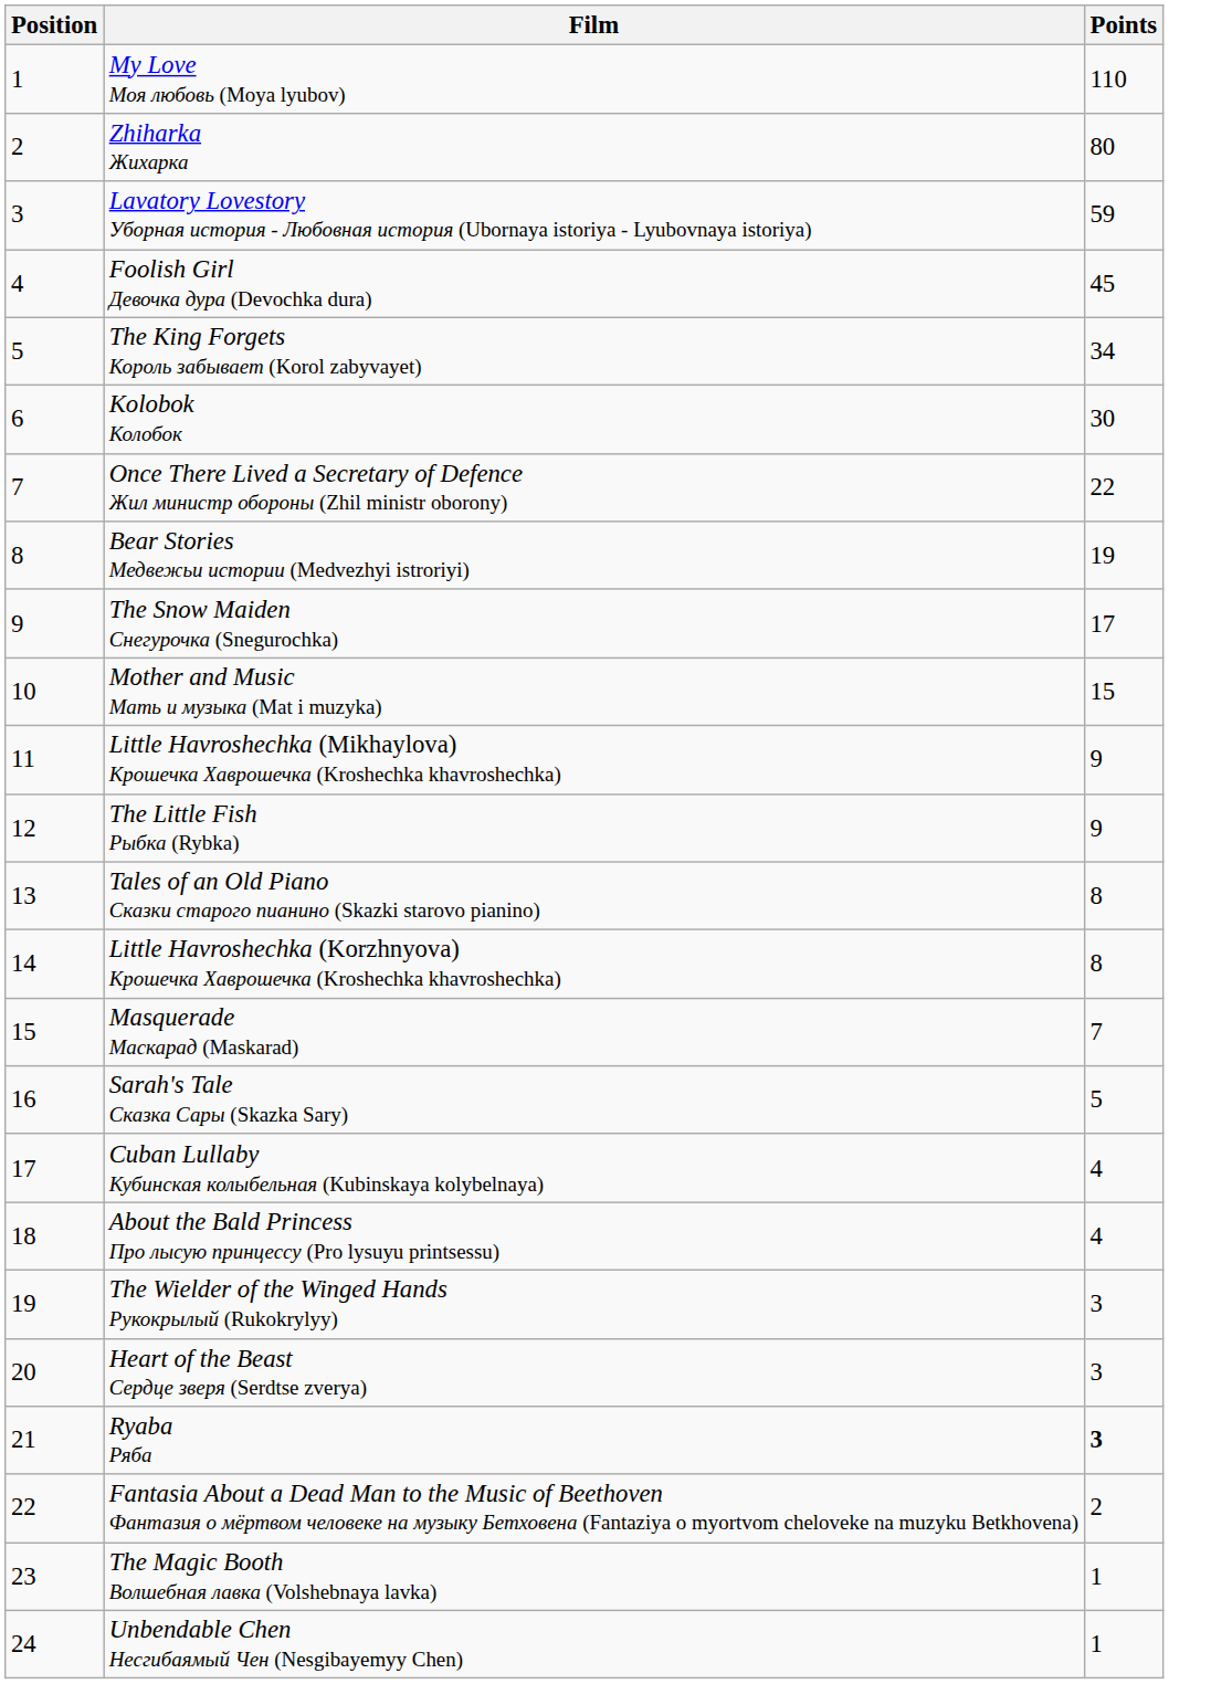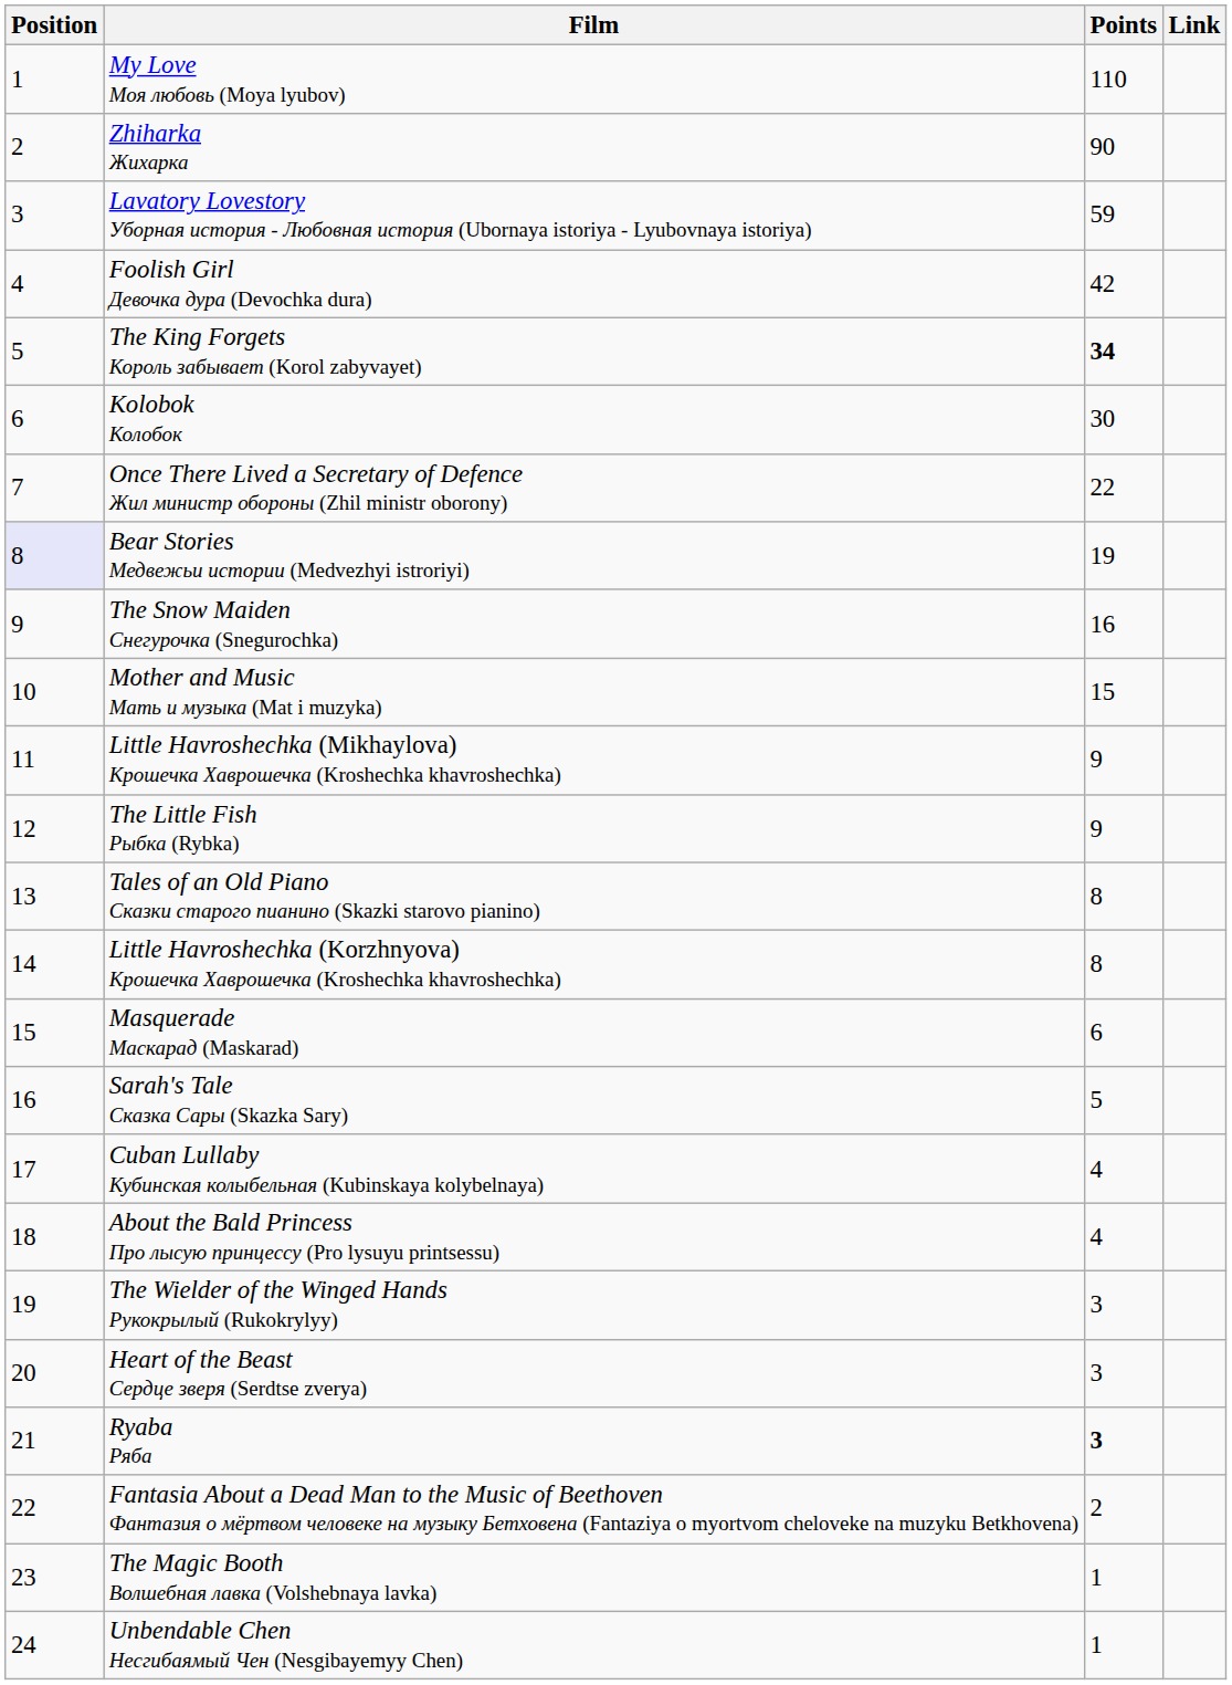+ column: Link
Zhiharka Жихарка | Points: 80 -> 90
Foolish Girl Девочка дура (Devochka dura) | Points: 45 -> 42
The King Forgets Король забывает (Korol zabyvayet) | Points: normal -> bold
Bear Stories Медвежьи истории (Medvezhyi istroriyi) | Position: no background -> lavender background
The Snow Maiden Снегурочка (Snegurochka) | Points: 17 -> 16
Masquerade Маскарад (Maskarad) | Points: 7 -> 6
